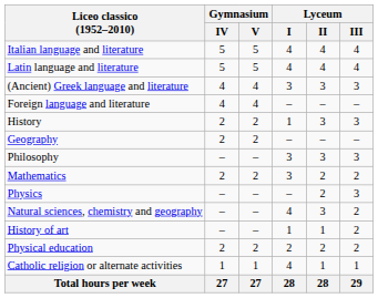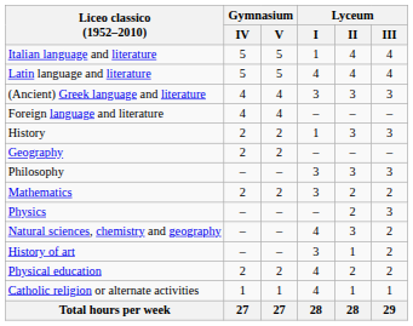Italian language and literature | Lyceum / I: 4 -> 1
History of art | Lyceum / I: 1 -> 3
Physical education | Lyceum / I: 2 -> 4
